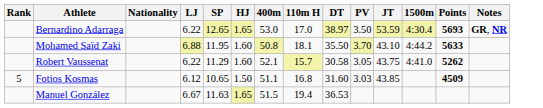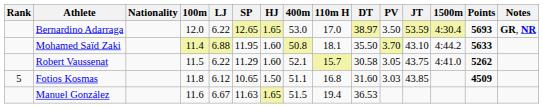+ column: 100m | 12.0 | 11.4 | 11.5 | 11.8 | 11.6
